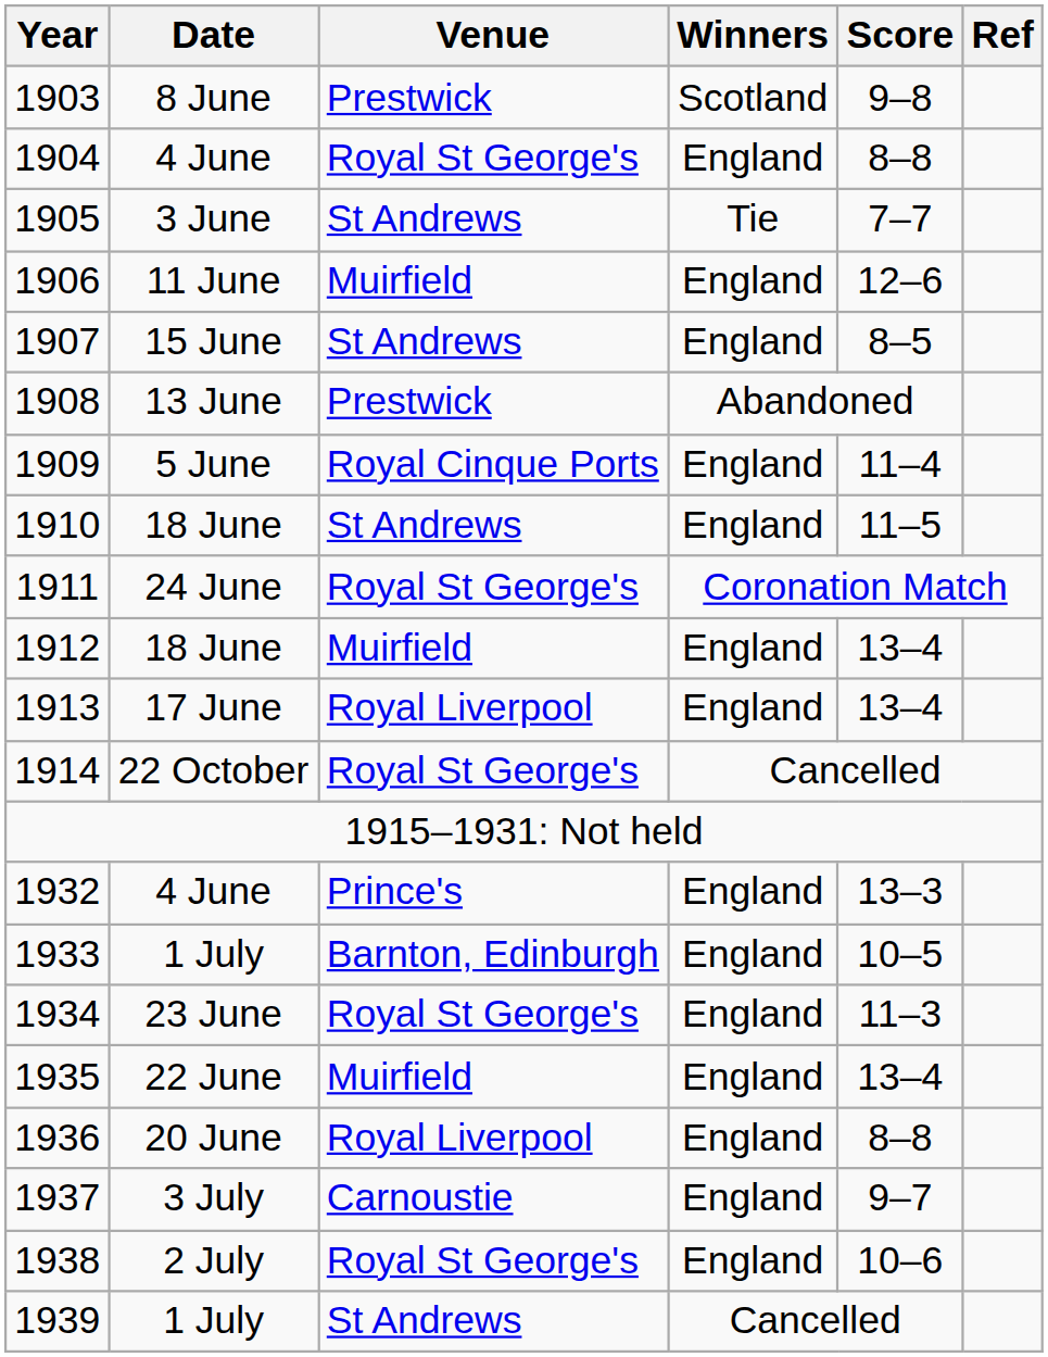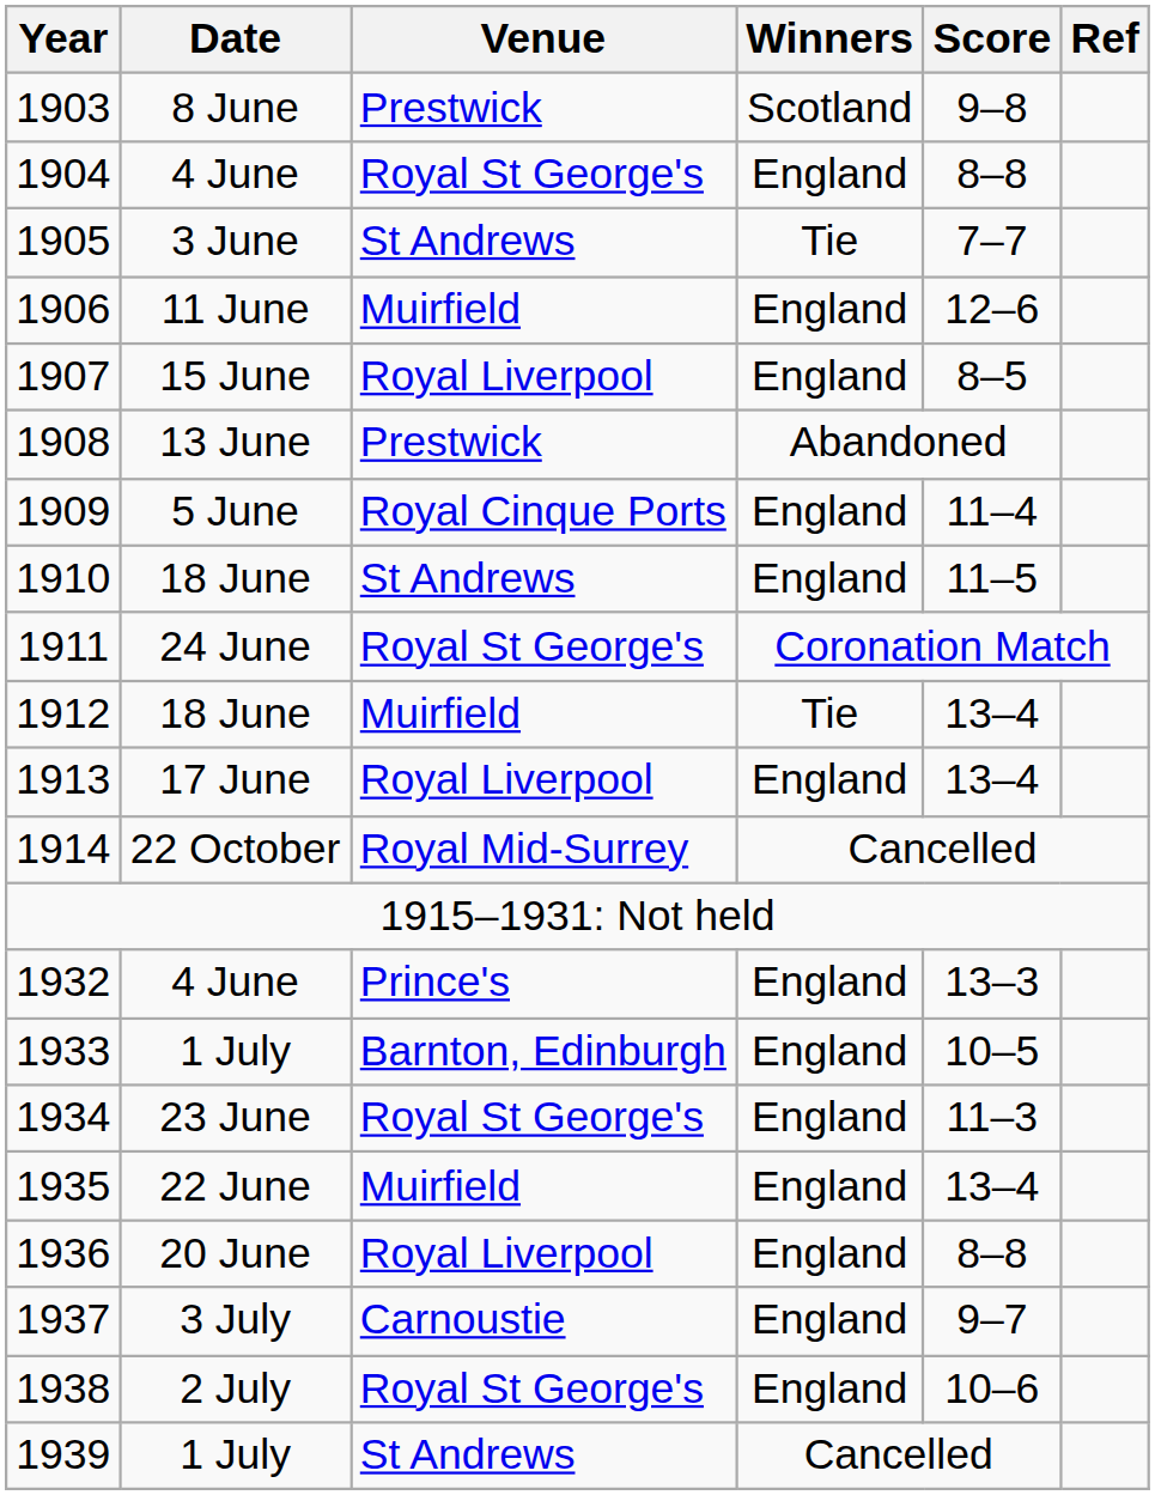1907 | Venue: St Andrews -> Royal Liverpool
1912 | Winners: England -> Tie
1914 | Venue: Royal St George's -> Royal Mid-Surrey
